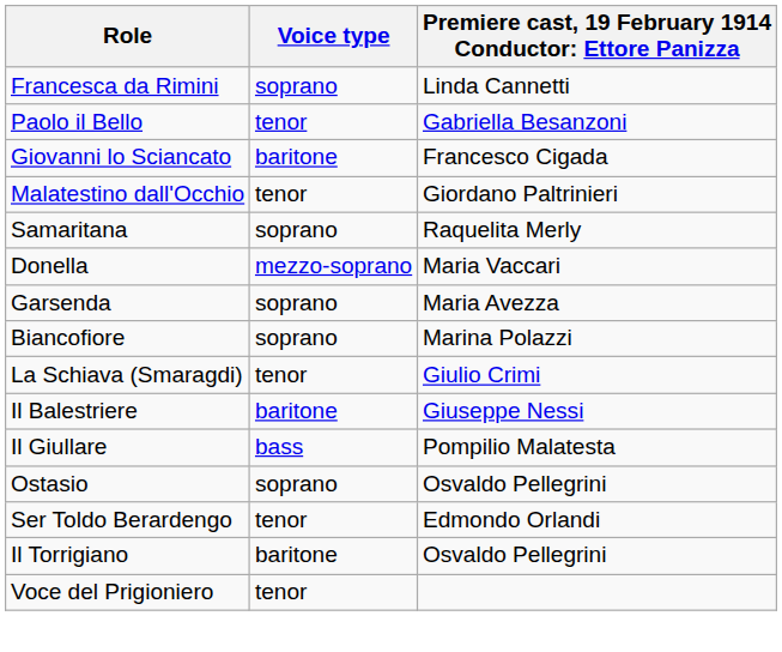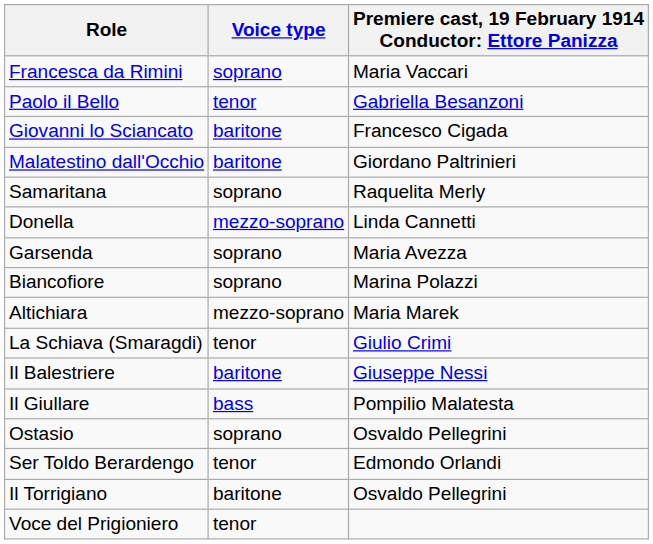Francesca da Rimini | column 3: Linda Cannetti -> Maria Vaccari
Malatestino dall'Occhio | Voice type: tenor -> baritone
Donella | column 3: Maria Vaccari -> Linda Cannetti
+ row: Altichiara | mezzo-soprano | Maria Marek
